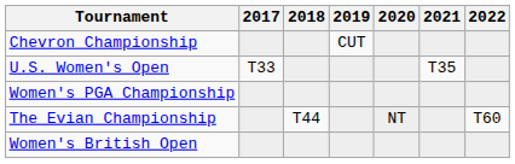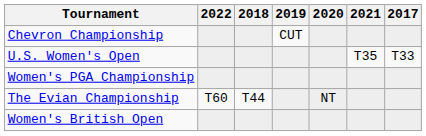columns swapped: 2017 <-> 2022
